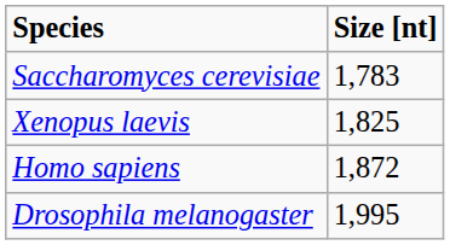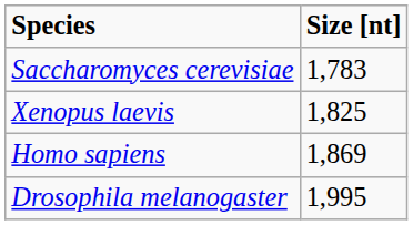Homo sapiens | Size [nt]: 1,872 -> 1,869
